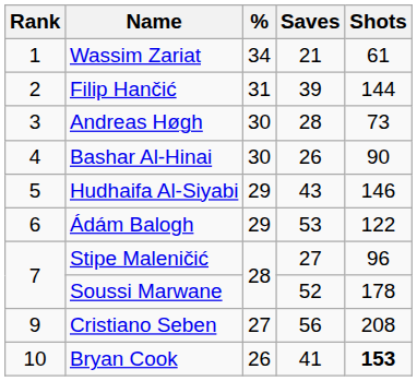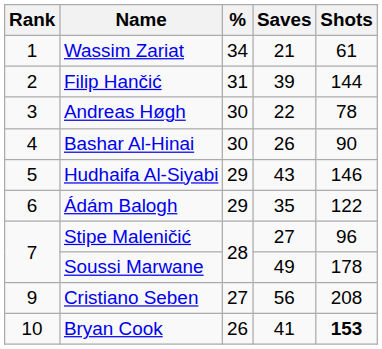Andreas Høgh | Saves: 28 -> 22
Andreas Høgh | Shots: 73 -> 78
Ádám Balogh | Saves: 53 -> 35
Soussi Marwane | Saves: 52 -> 49
